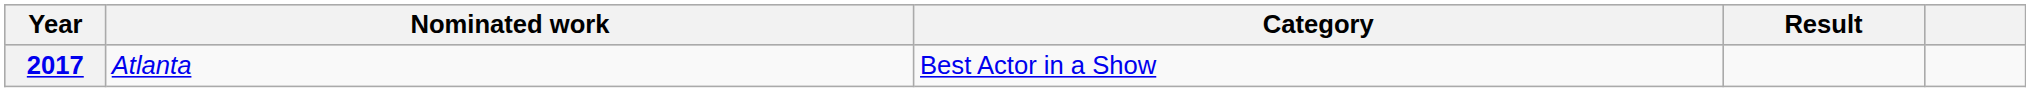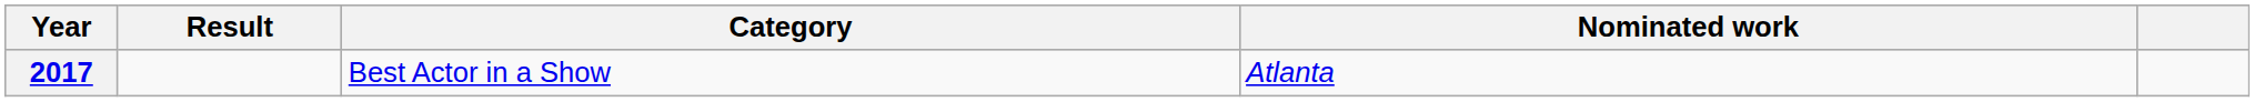columns swapped: Nominated work <-> Result
